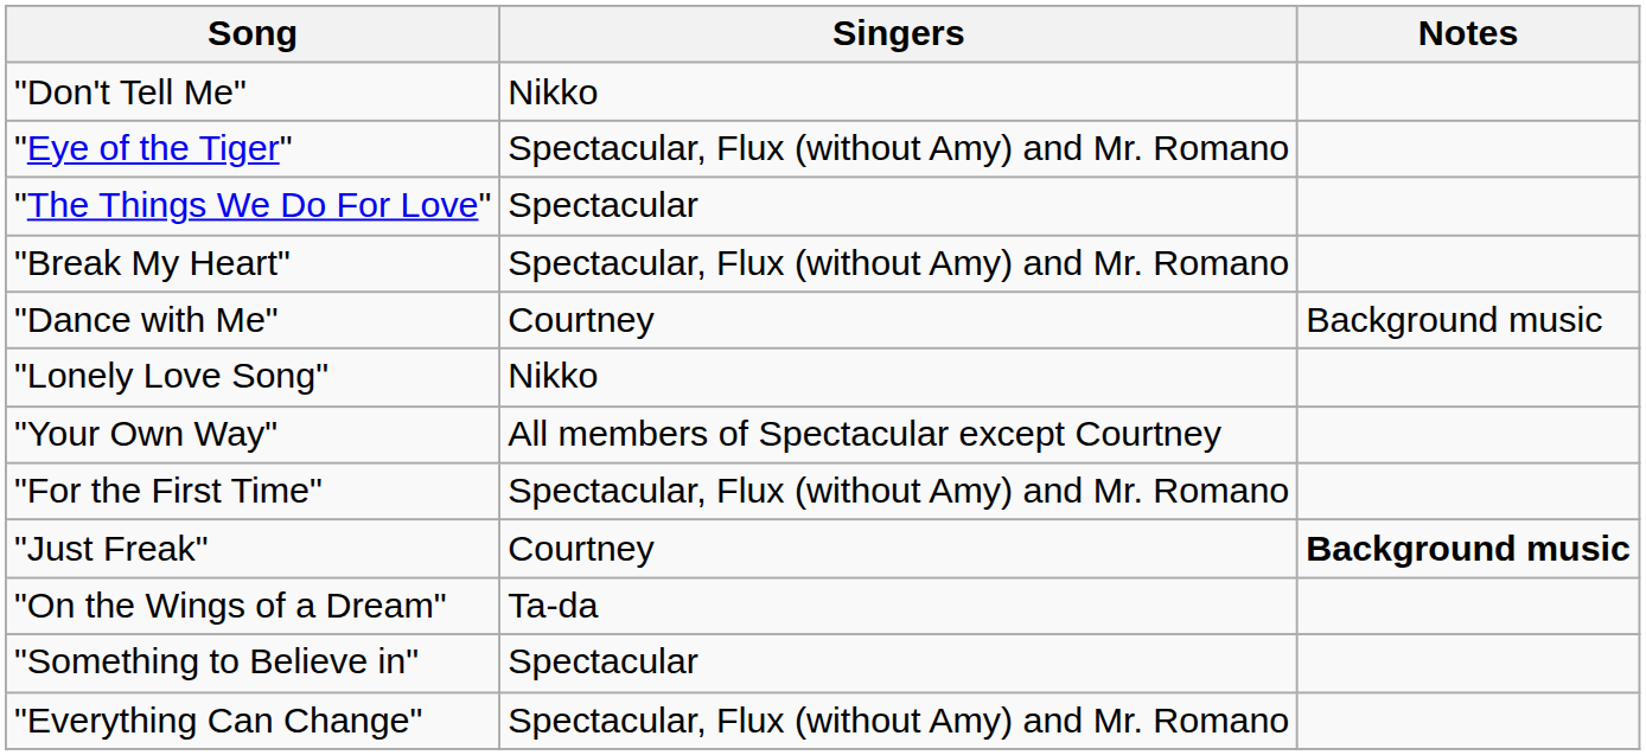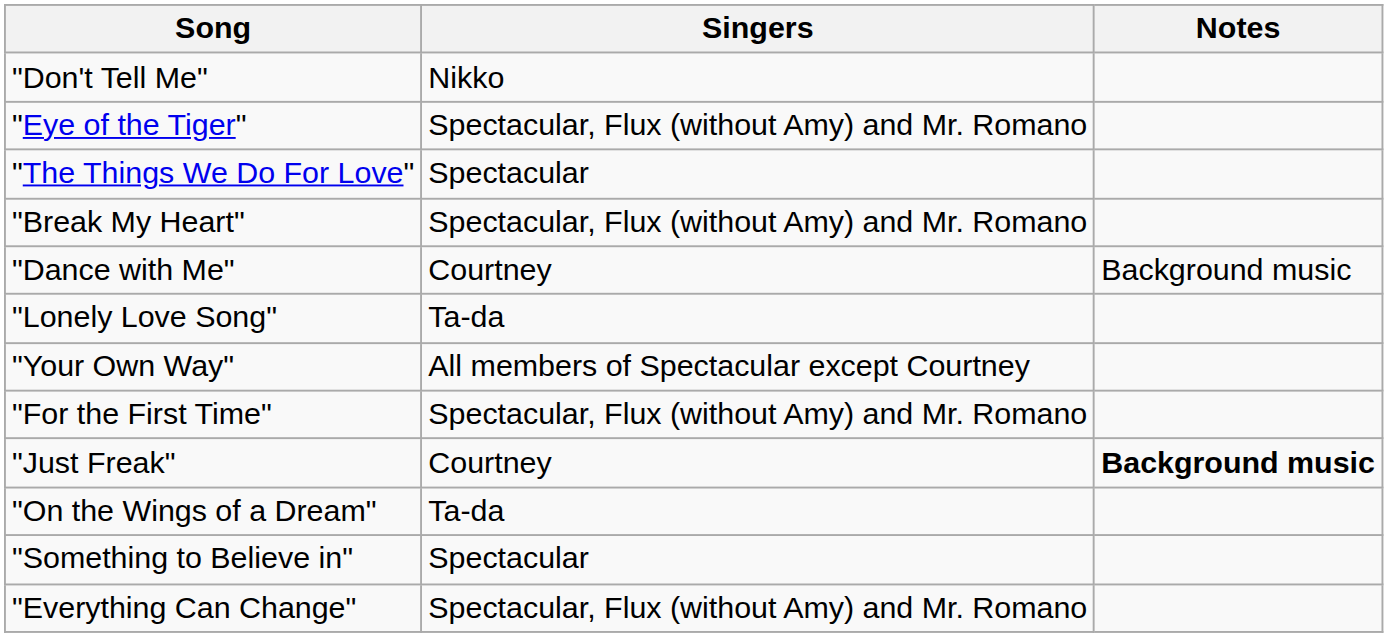"Lonely Love Song" | Singers: Nikko -> Ta-da
